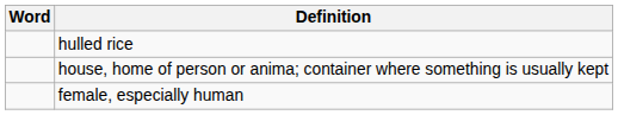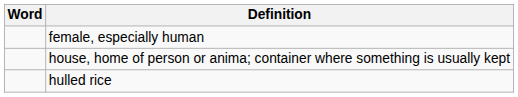rows swapped: female, especially human <-> hulled rice
